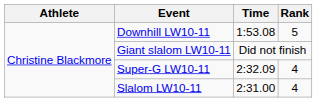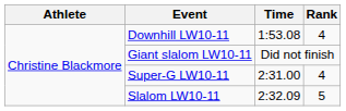Downhill LW10-11 | Rank: 5 -> 4
Super-G LW10-11 | Time: 2:32.09 -> 2:31.00
Slalom LW10-11 | Time: 2:31.00 -> 2:32.09
Slalom LW10-11 | Rank: 4 -> 5
